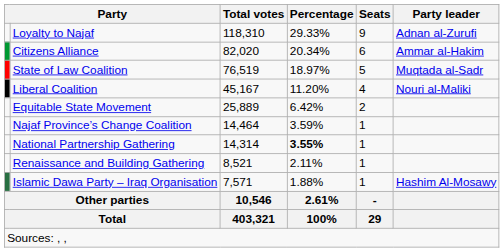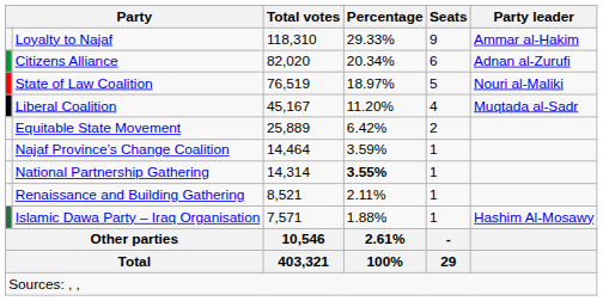Loyalty to Najaf | Party leader: Adnan al-Zurufi -> Ammar al-Hakim
Citizens Alliance | Party leader: Ammar al-Hakim -> Adnan al-Zurufi
State of Law Coalition | Party leader: Muqtada al-Sadr -> Nouri al-Maliki
Liberal Coalition | Party leader: Nouri al-Maliki -> Muqtada al-Sadr
